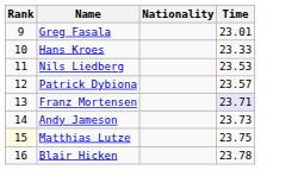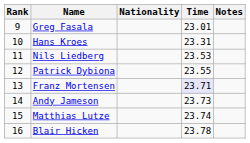+ column: Notes
Hans Kroes | Time: 23.33 -> 23.31
Patrick Dybiona | Time: 23.57 -> 23.55
Matthias Lutze | Rank: lightyellow background -> no background
Matthias Lutze | Time: 23.75 -> 23.74
